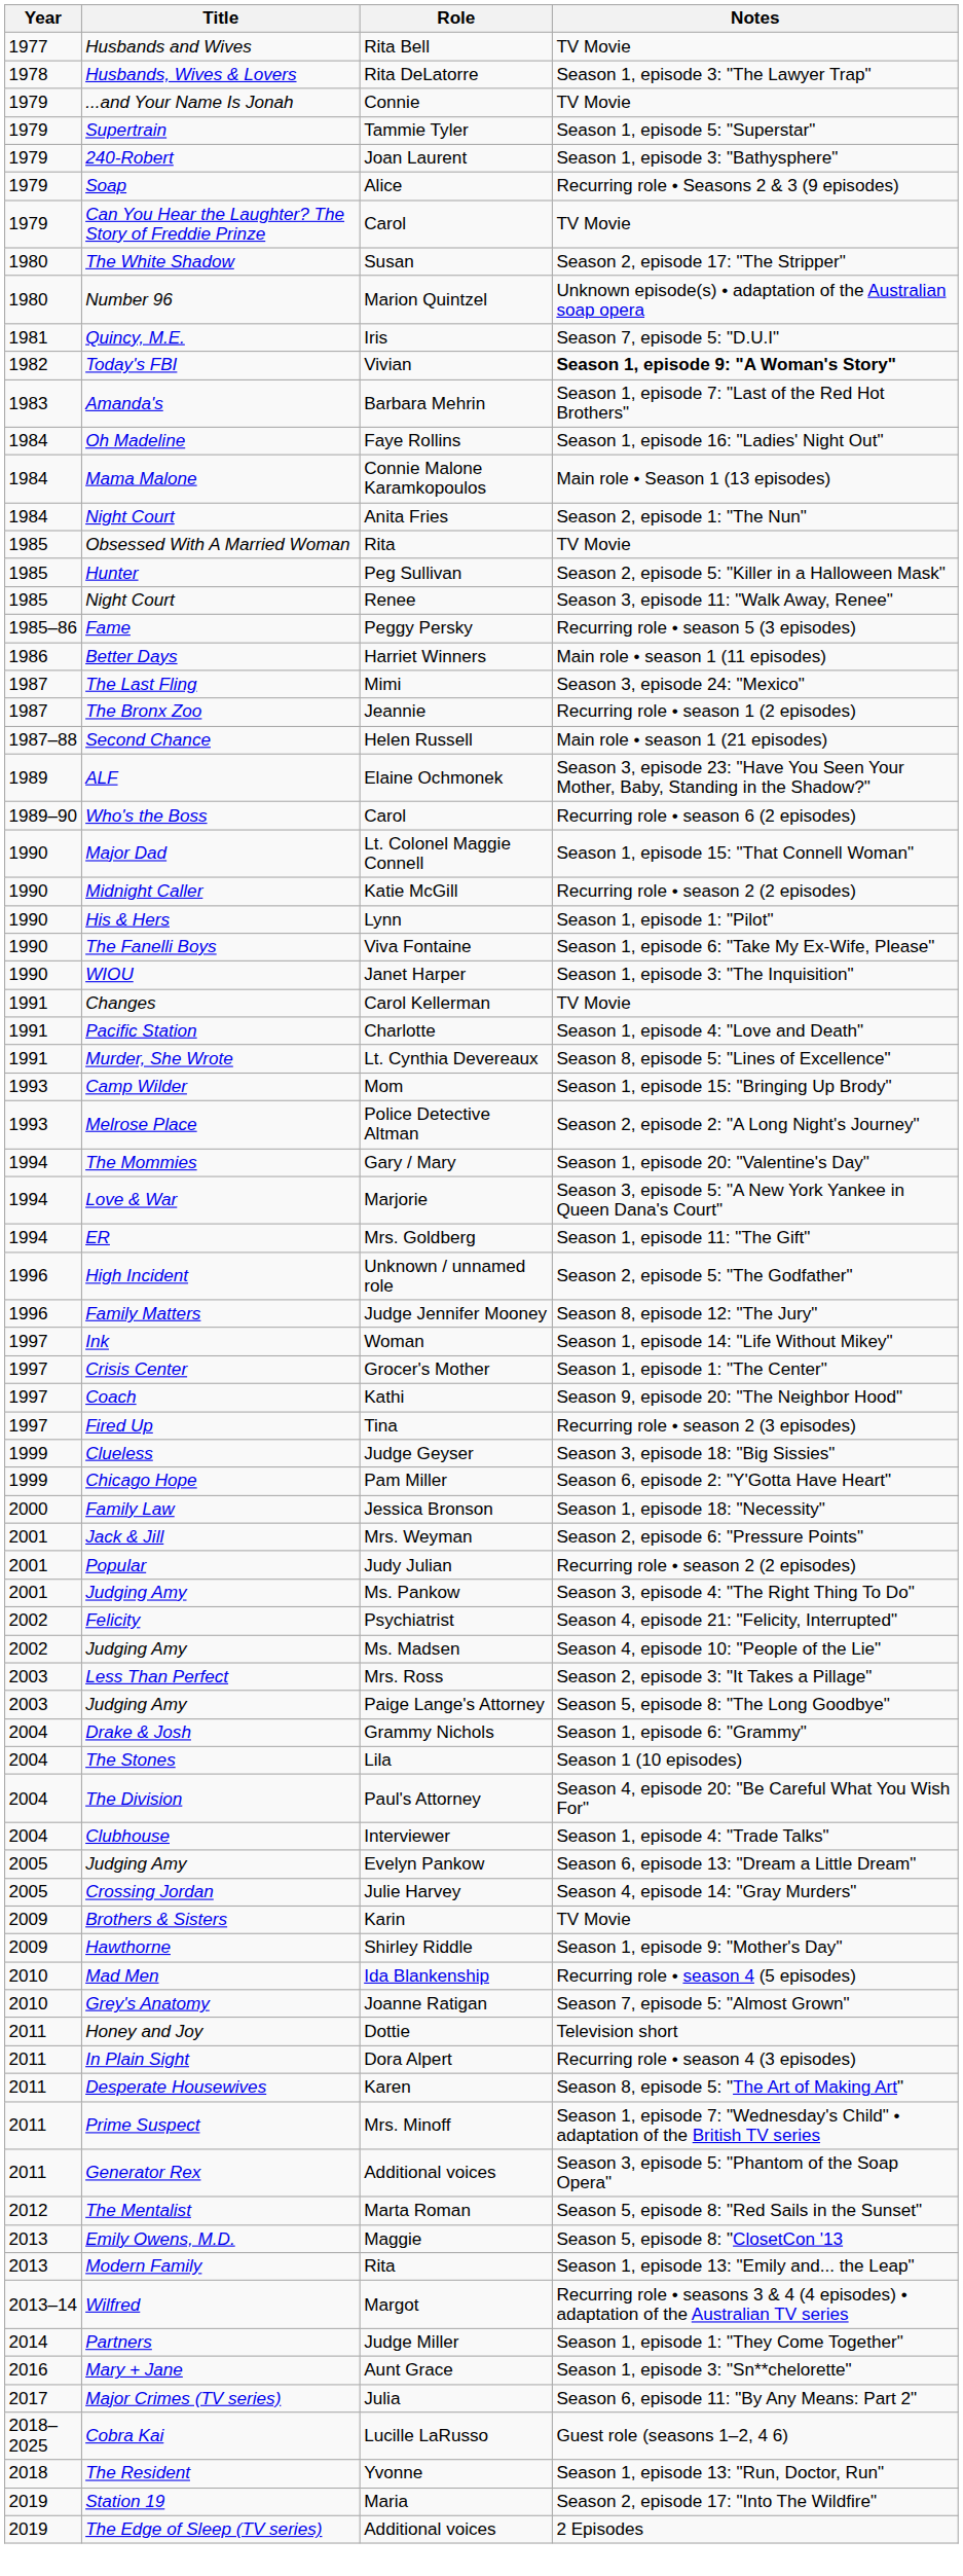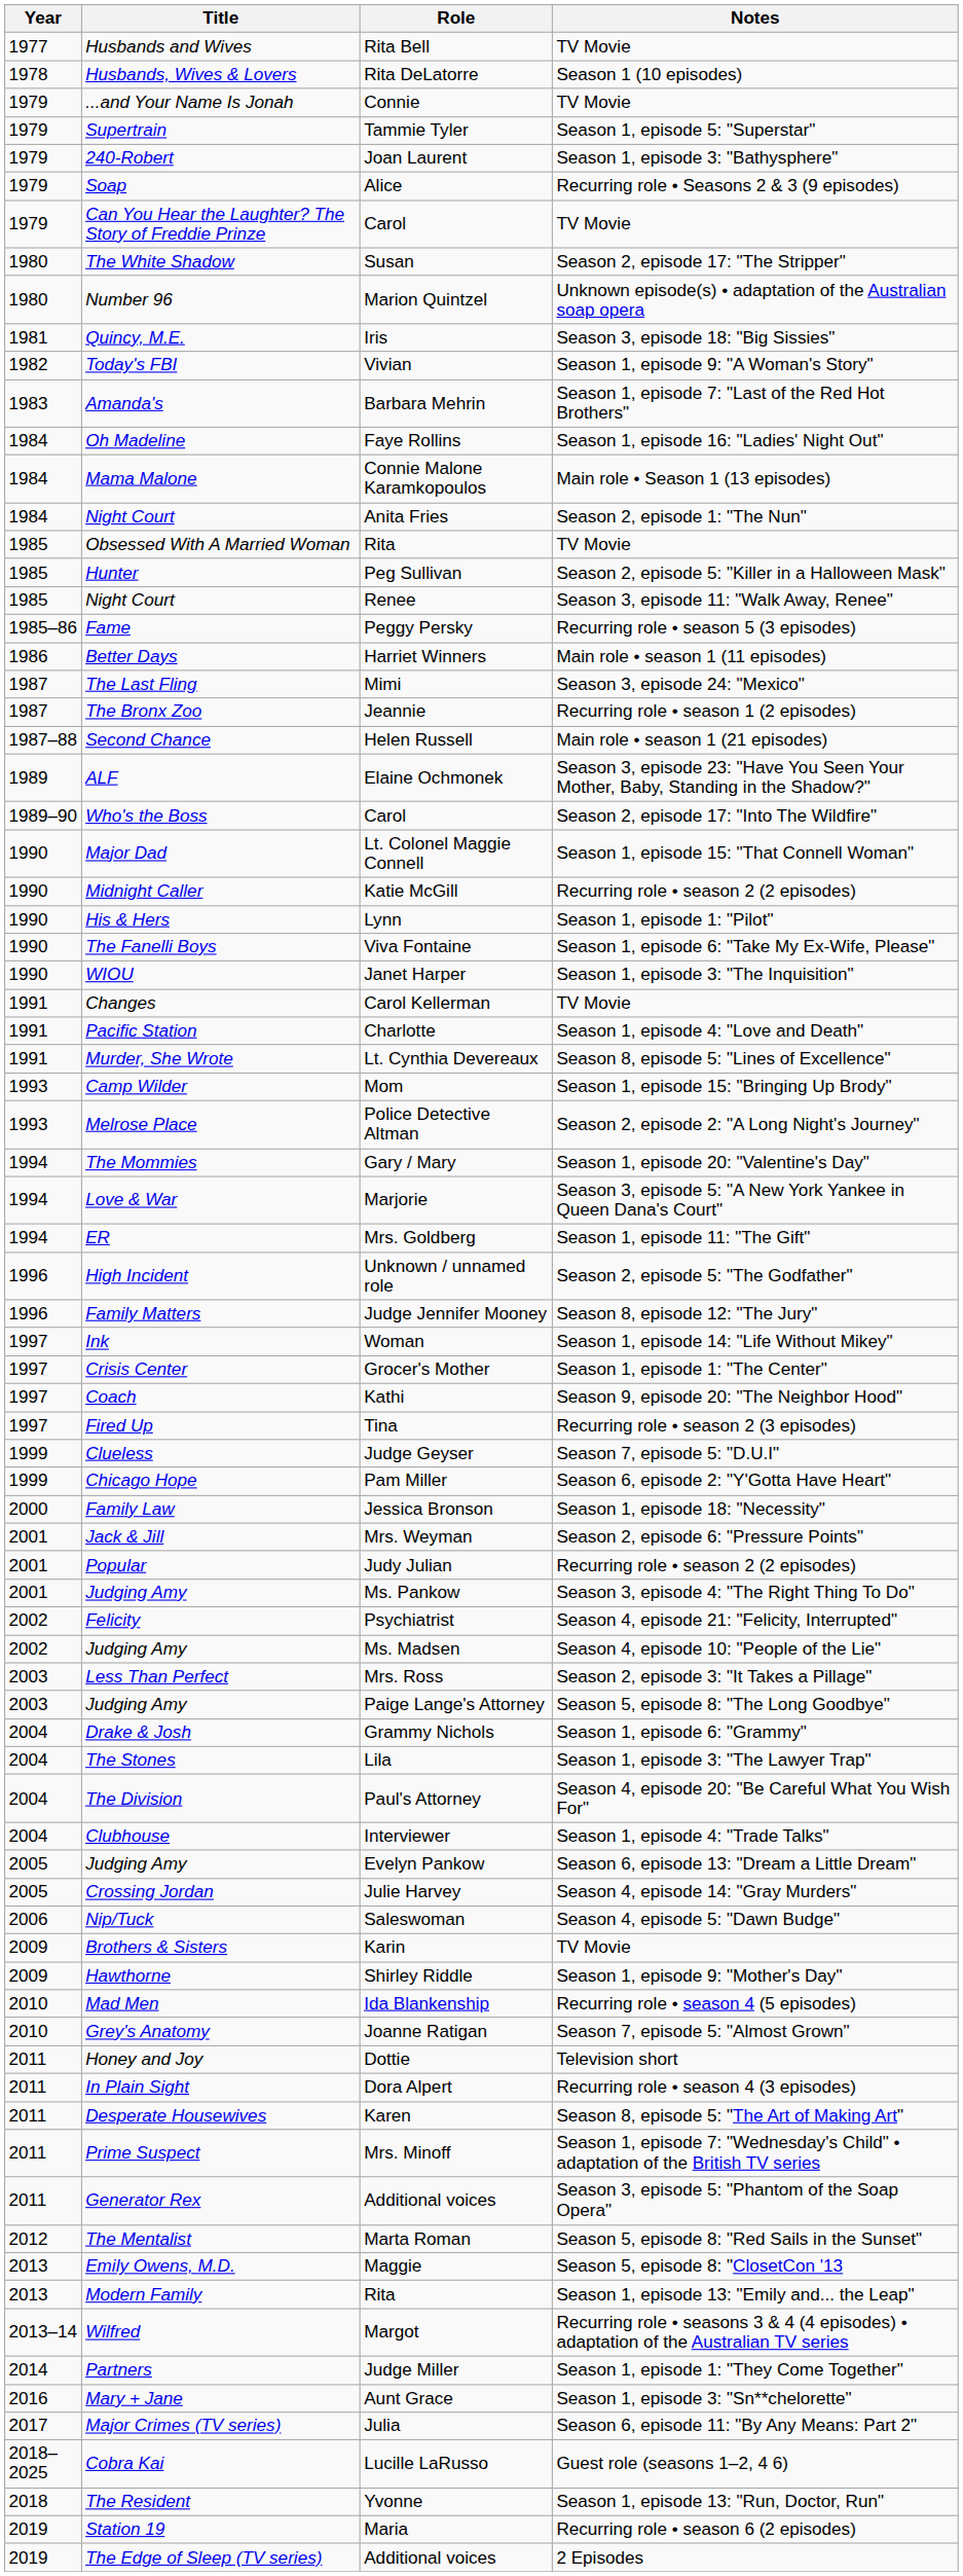Rita DeLatorre | Notes: Season 1, episode 3: "The Lawyer Trap" -> Season 1 (10 episodes)
Iris | Notes: Season 7, episode 5: "D.U.I" -> Season 3, episode 18: "Big Sissies"
Vivian | Notes: bold -> normal
Who's the Boss / Carol | Notes: Recurring role • season 6 (2 episodes) -> Season 2, episode 17: "Into The Wildfire"
Judge Geyser | Notes: Season 3, episode 18: "Big Sissies" -> Season 7, episode 5: "D.U.I"
Lila | Notes: Season 1 (10 episodes) -> Season 1, episode 3: "The Lawyer Trap"
+ row: 2006 | Nip/Tuck | Saleswoman | Season 4, episode 5: "Dawn Budge"
Maria | Notes: Season 2, episode 17: "Into The Wildfire" -> Recurring role • season 6 (2 episodes)
